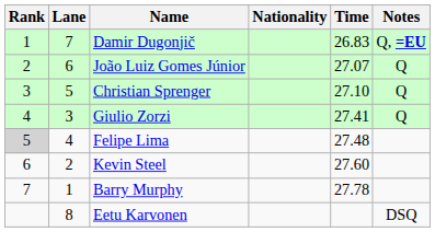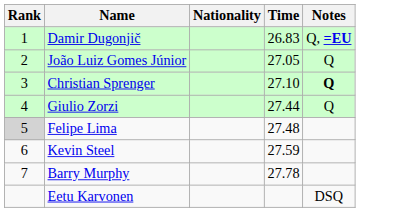- column: Lane | 7 | 6 | 5 | 3 | 4 | 2 | 1 | 8
João Luiz Gomes Júnior | Time: 27.07 -> 27.05
Christian Sprenger | Notes: normal -> bold
Giulio Zorzi | Time: 27.41 -> 27.44
Kevin Steel | Time: 27.60 -> 27.59
